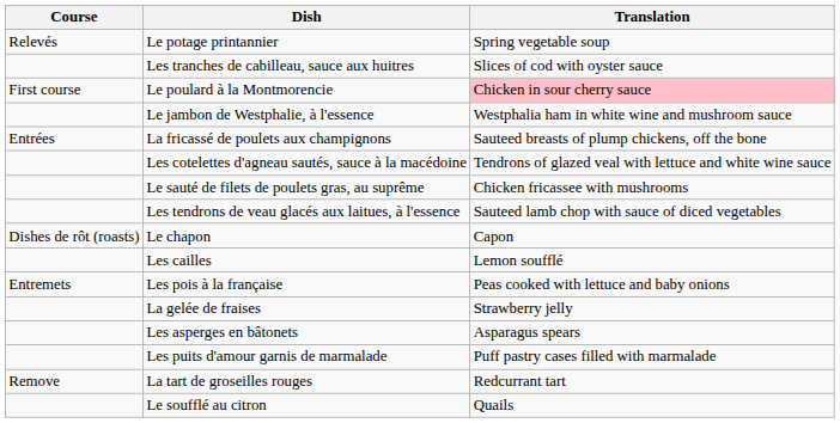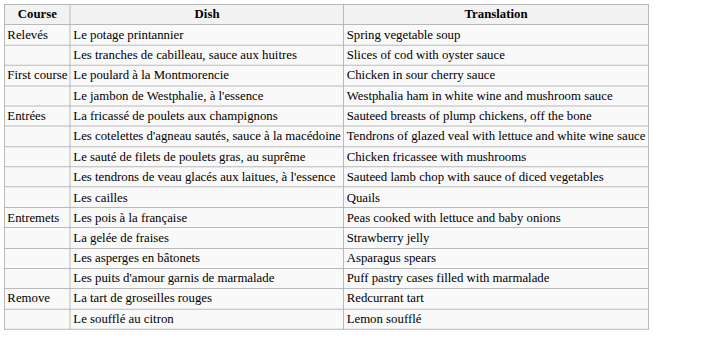Le poulard à la Montmorencie | Translation: pink background -> no background
- row: Dishes de rôt (roasts) | Le chapon | Capon
Les cailles | Translation: Lemon soufflé -> Quails
Le soufflé au citron | Translation: Quails -> Lemon soufflé
